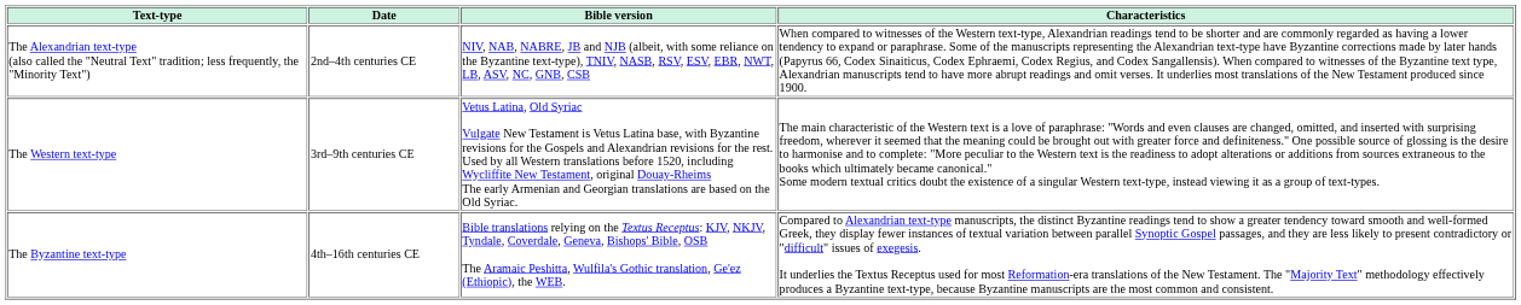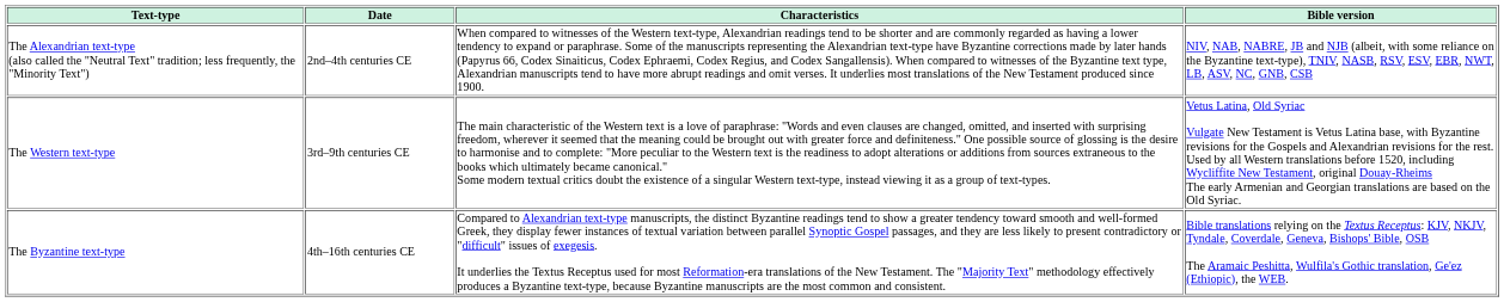columns swapped: Characteristics <-> Bible version
